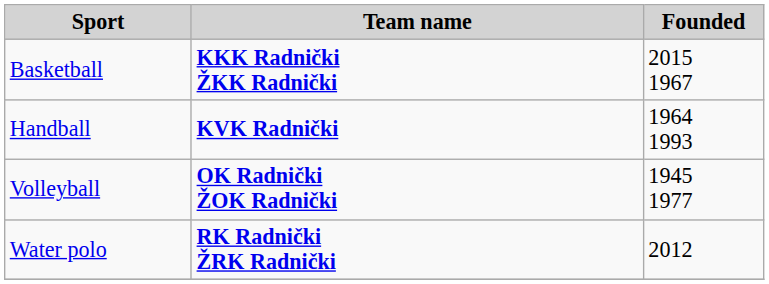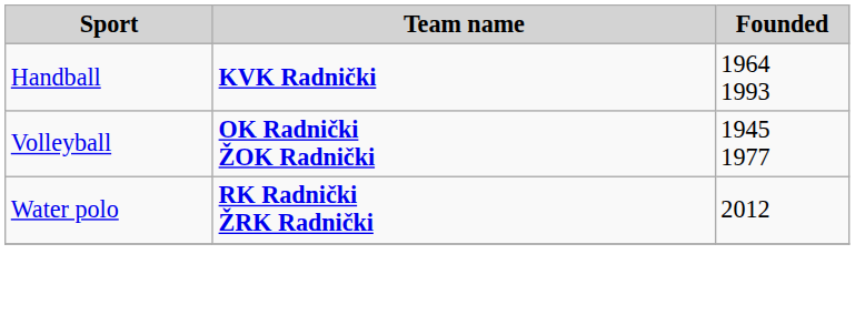- row: Basketball | KKK Radnički ŽKK Radnički | 2015 1967
